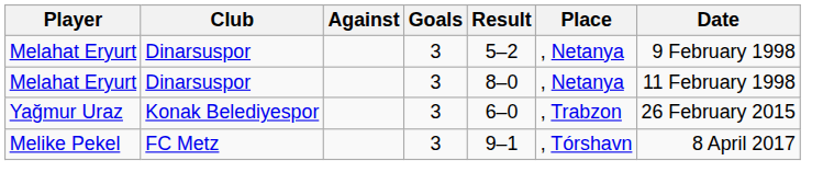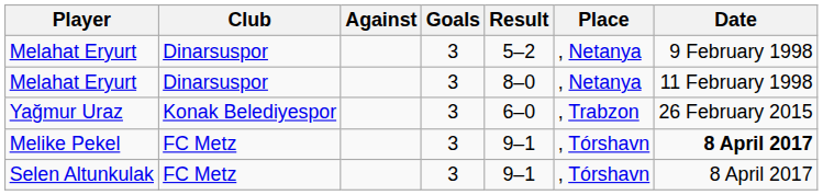Melike Pekel | Date: normal -> bold
+ row: Selen Altunkulak | FC Metz | 3 | 9–1 | , Tórshavn | 8 April 2017
